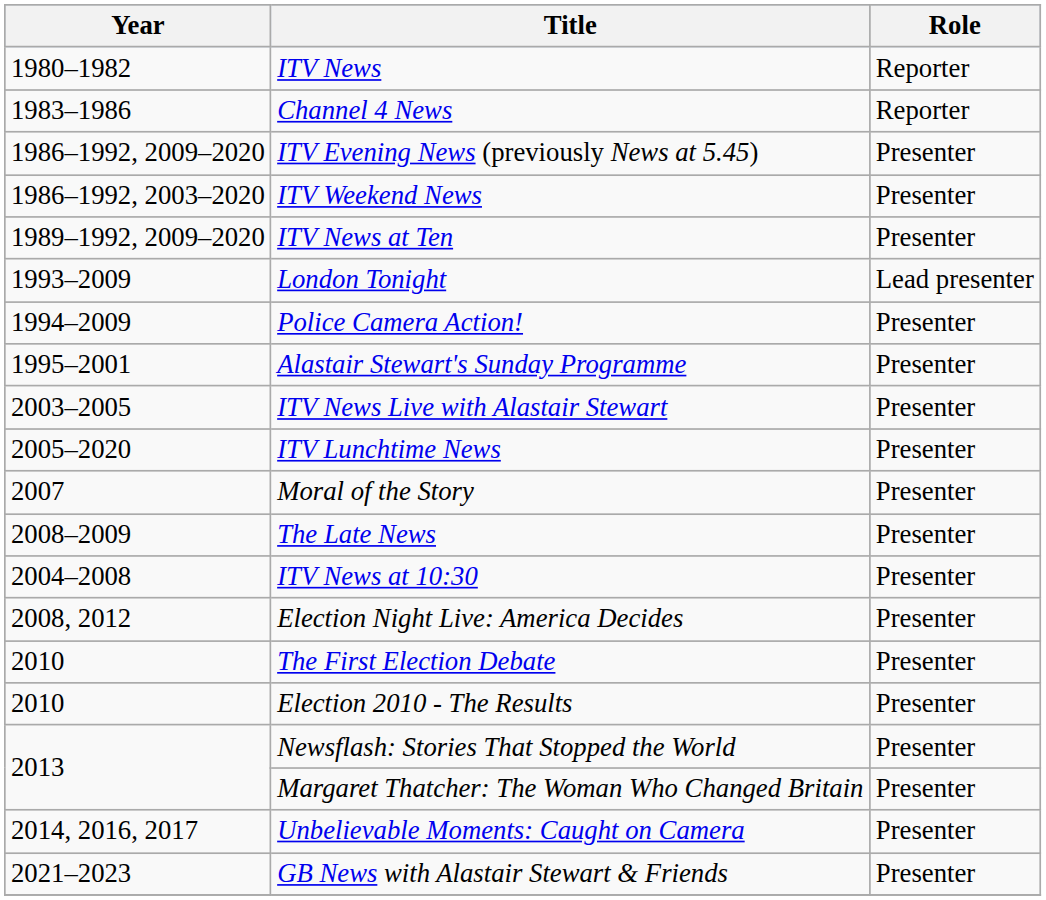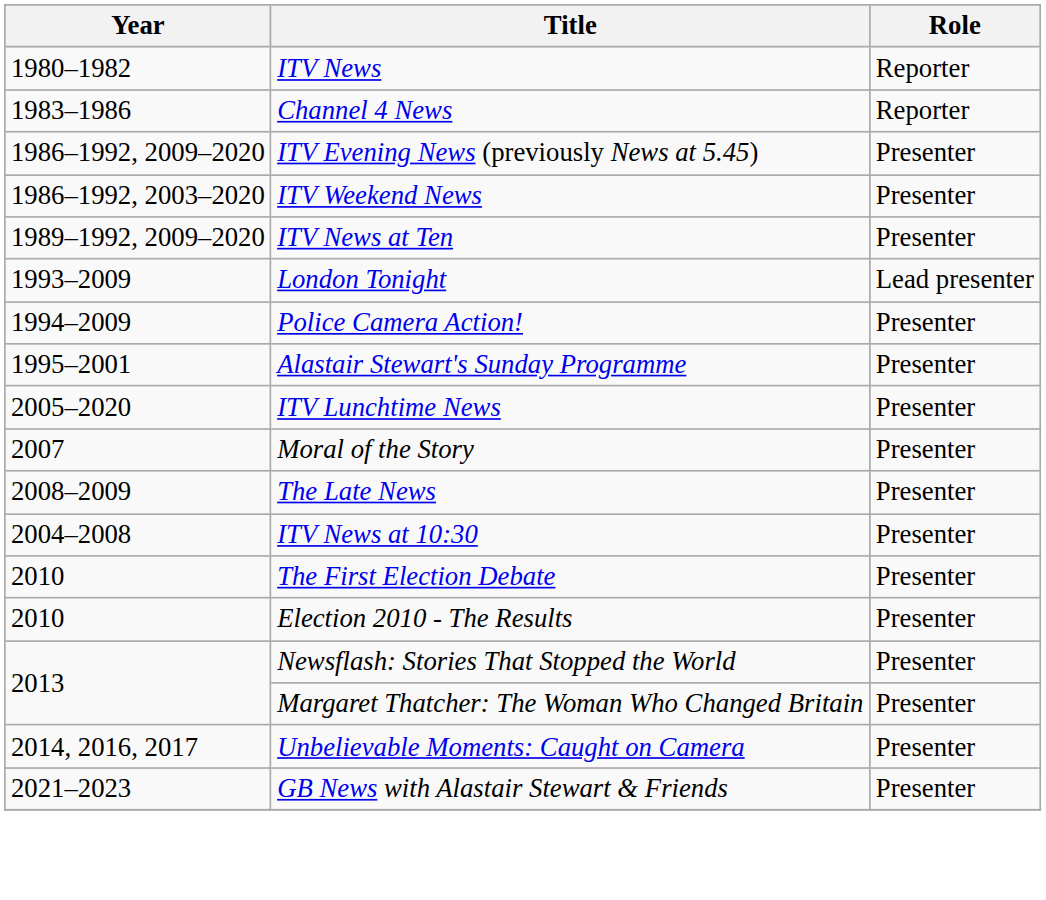- row: 2003–2005 | ITV News Live with Alastair Stewart | Presenter
- row: 2008, 2012 | Election Night Live: America Decides | Presenter
